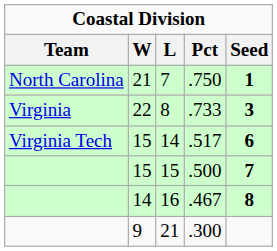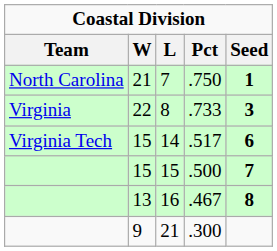16 | W: 14 -> 13
